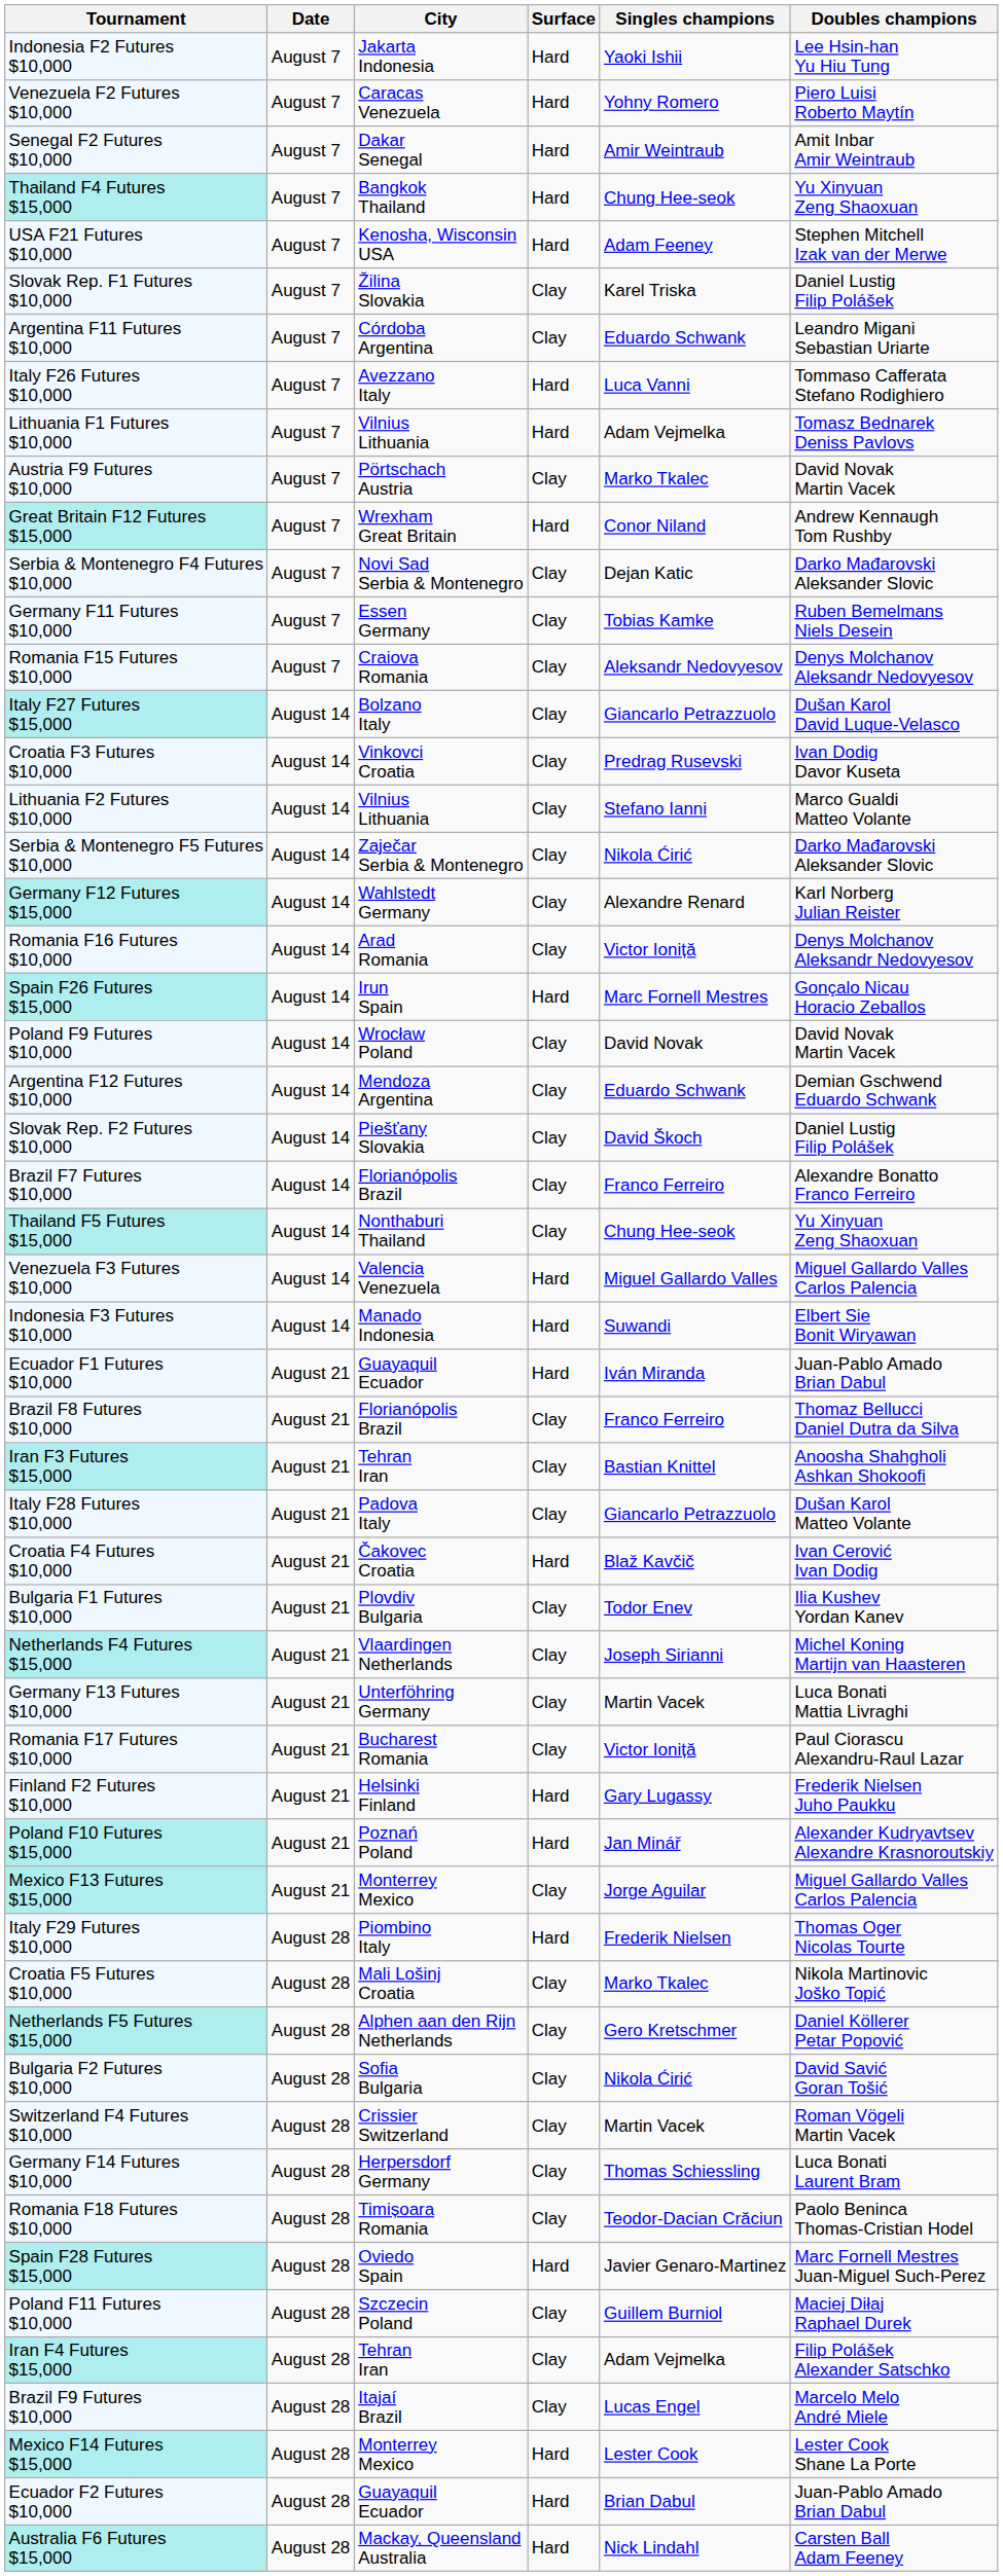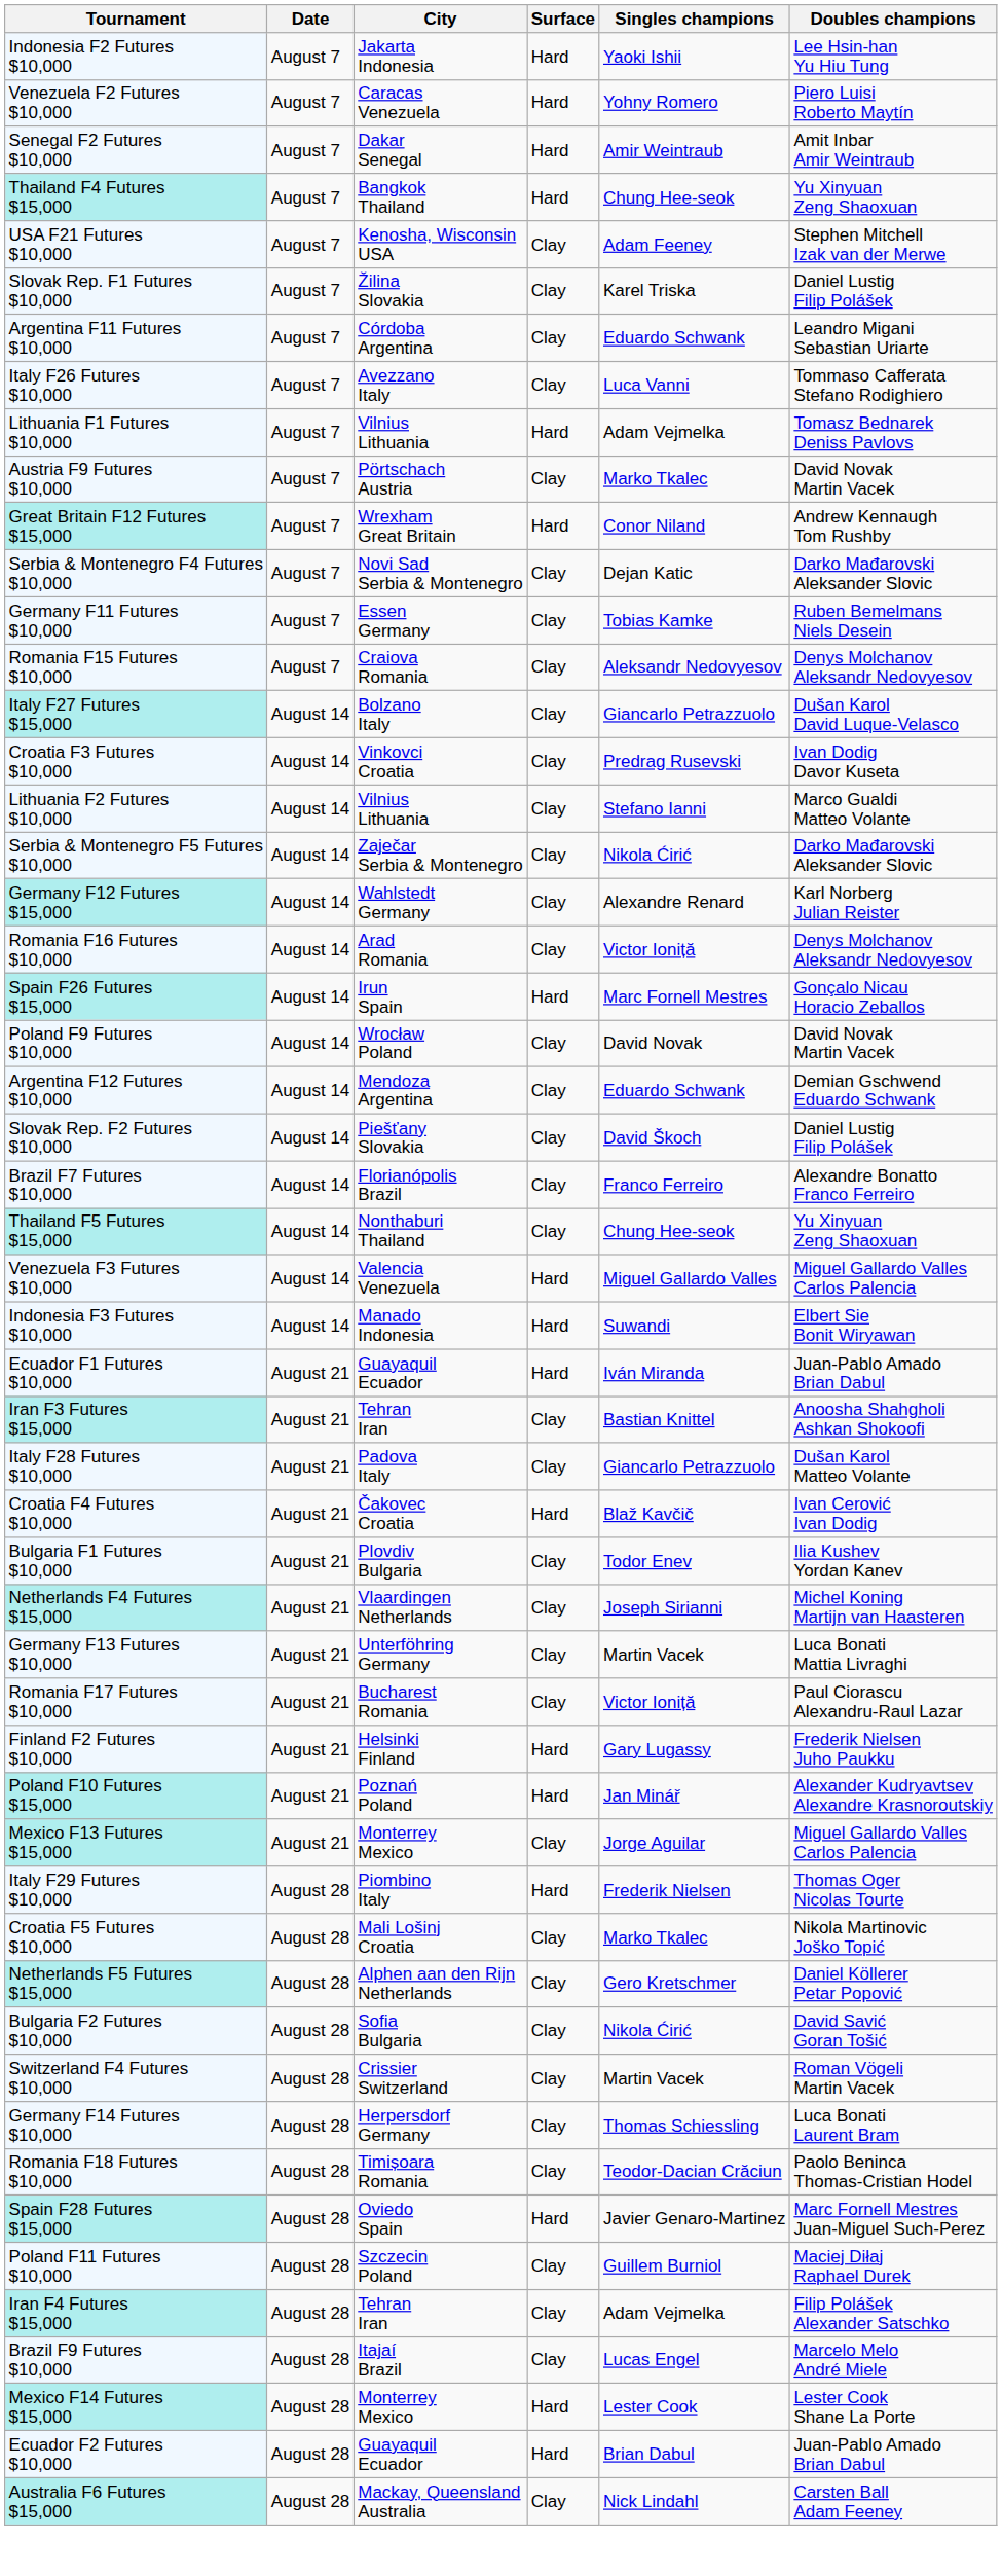USA F21 Futures $10,000 | Surface: Hard -> Clay
Italy F26 Futures $10,000 | Surface: Hard -> Clay
- row: Brazil F8 Futures $10,000 | August 21 | Florianópolis Brazil | Clay | Franco Ferreiro | Thomaz Bellucci Daniel Dutra da Silva
Australia F6 Futures $15,000 | Surface: Hard -> Clay
